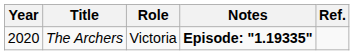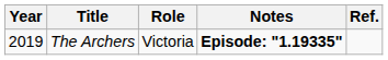The Archers | Year: 2020 -> 2019
